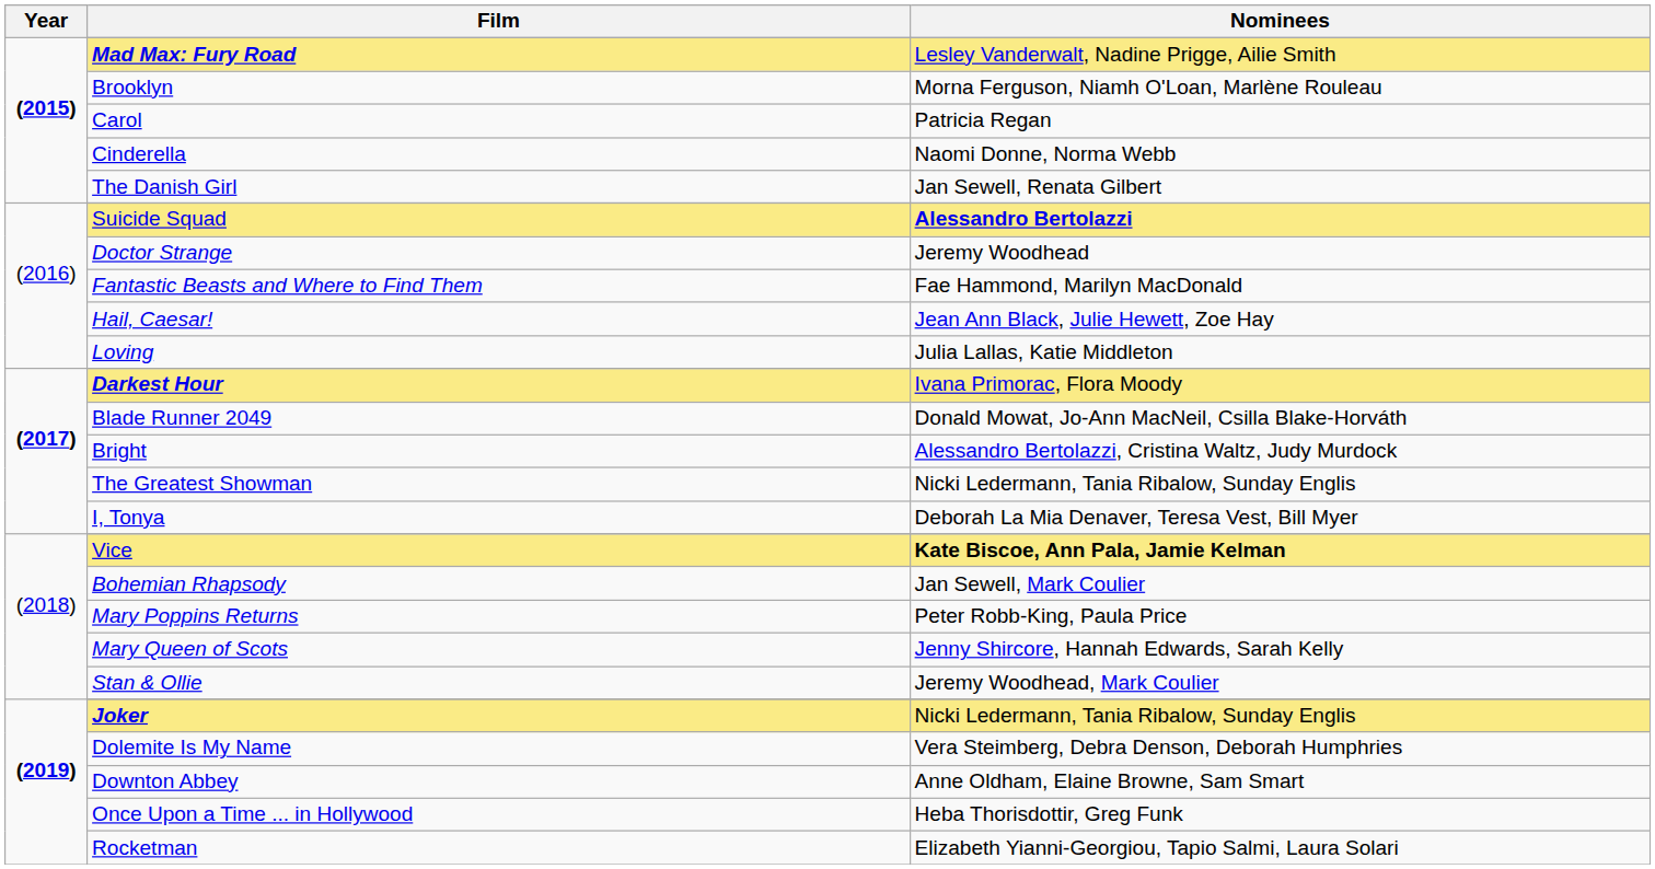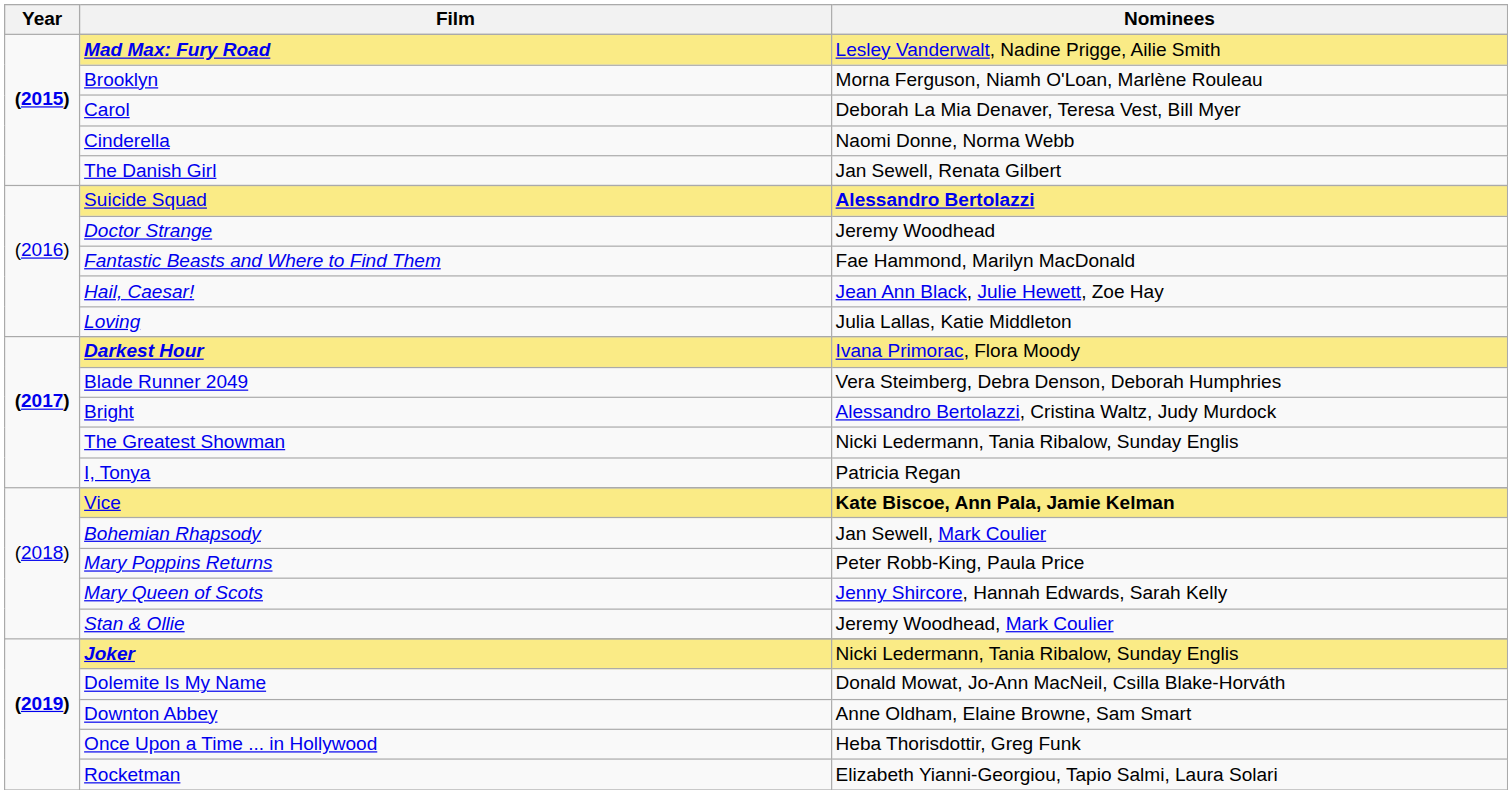Carol | Nominees: Patricia Regan -> Deborah La Mia Denaver, Teresa Vest, Bill Myer
Blade Runner 2049 | Nominees: Donald Mowat, Jo-Ann MacNeil, Csilla Blake-Horváth -> Vera Steimberg, Debra Denson, Deborah Humphries
I, Tonya | Nominees: Deborah La Mia Denaver, Teresa Vest, Bill Myer -> Patricia Regan
Dolemite Is My Name | Nominees: Vera Steimberg, Debra Denson, Deborah Humphries -> Donald Mowat, Jo-Ann MacNeil, Csilla Blake-Horváth
